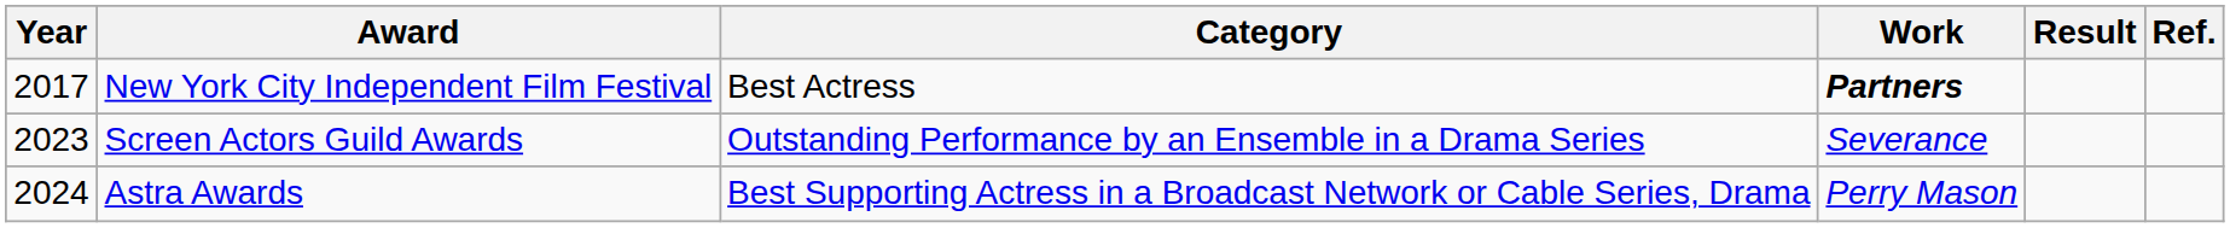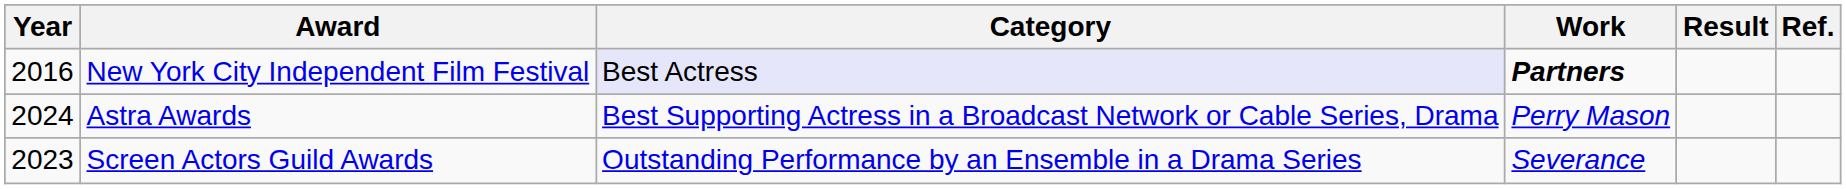New York City Independent Film Festival | Year: 2017 -> 2016
New York City Independent Film Festival | Category: no background -> lavender background
rows swapped: Screen Actors Guild Awards <-> Astra Awards
